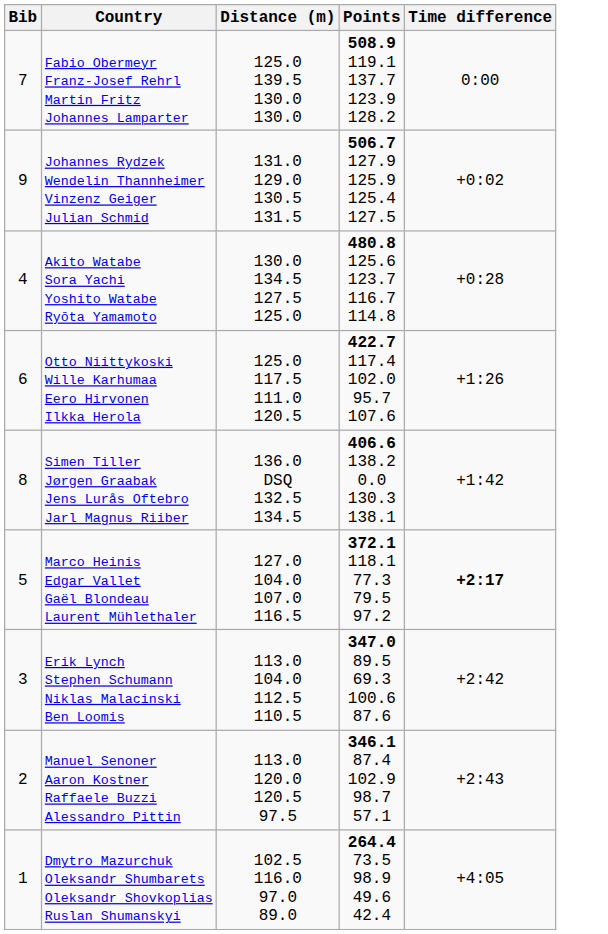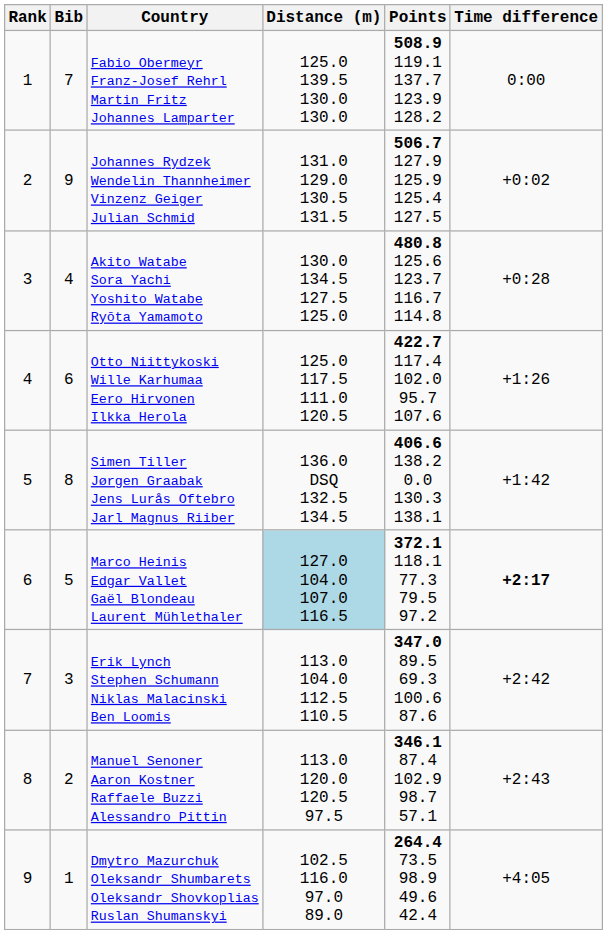+ column: Rank | 1 | 2 | 3 | 4 | 5 | 6 | 7 | 8 | 9
Marco Heinis Edgar Vallet Gaël Blondeau Laurent Mühlethaler | Distance (m): no background -> lightblue background
